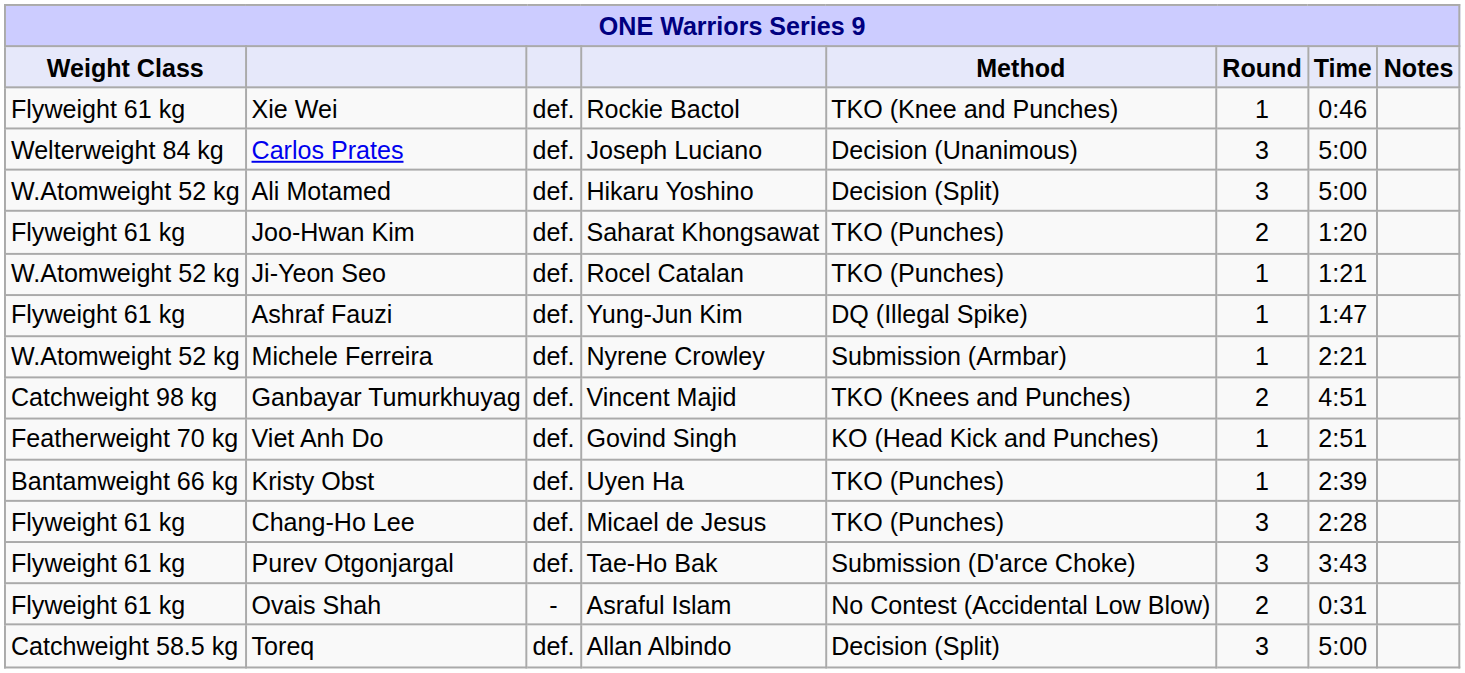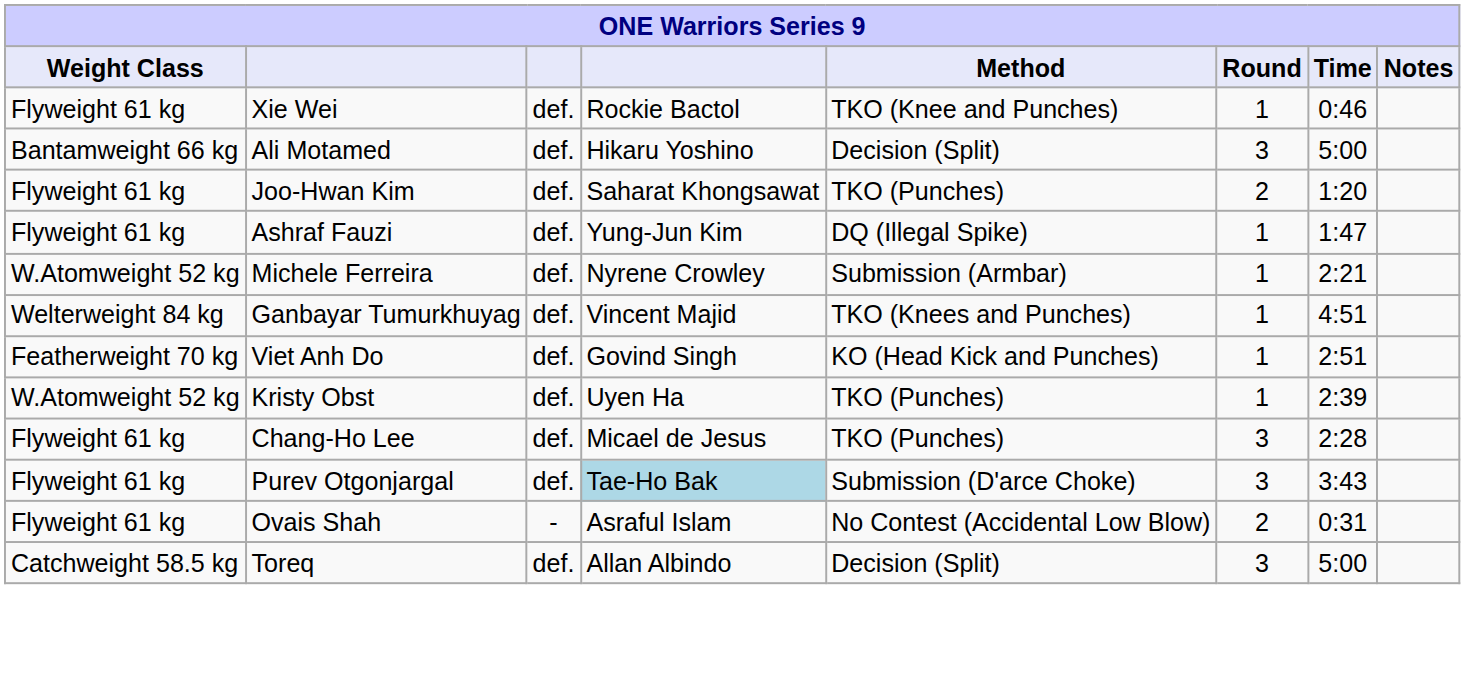- row: Welterweight 84 kg | Carlos Prates | def. | Joseph Luciano | Decision (Unanimous) | 3 | 5:00
Ali Motamed | Weight Class: W.Atomweight 52 kg -> Bantamweight 66 kg
- row: W.Atomweight 52 kg | Ji-Yeon Seo | def. | Rocel Catalan | TKO (Punches) | 1 | 1:21
Ganbayar Tumurkhuyag | Weight Class: Catchweight 98 kg -> Welterweight 84 kg
Ganbayar Tumurkhuyag | Round: 2 -> 1
Kristy Obst | Weight Class: Bantamweight 66 kg -> W.Atomweight 52 kg
Purev Otgonjargal | column 4: no background -> lightblue background
